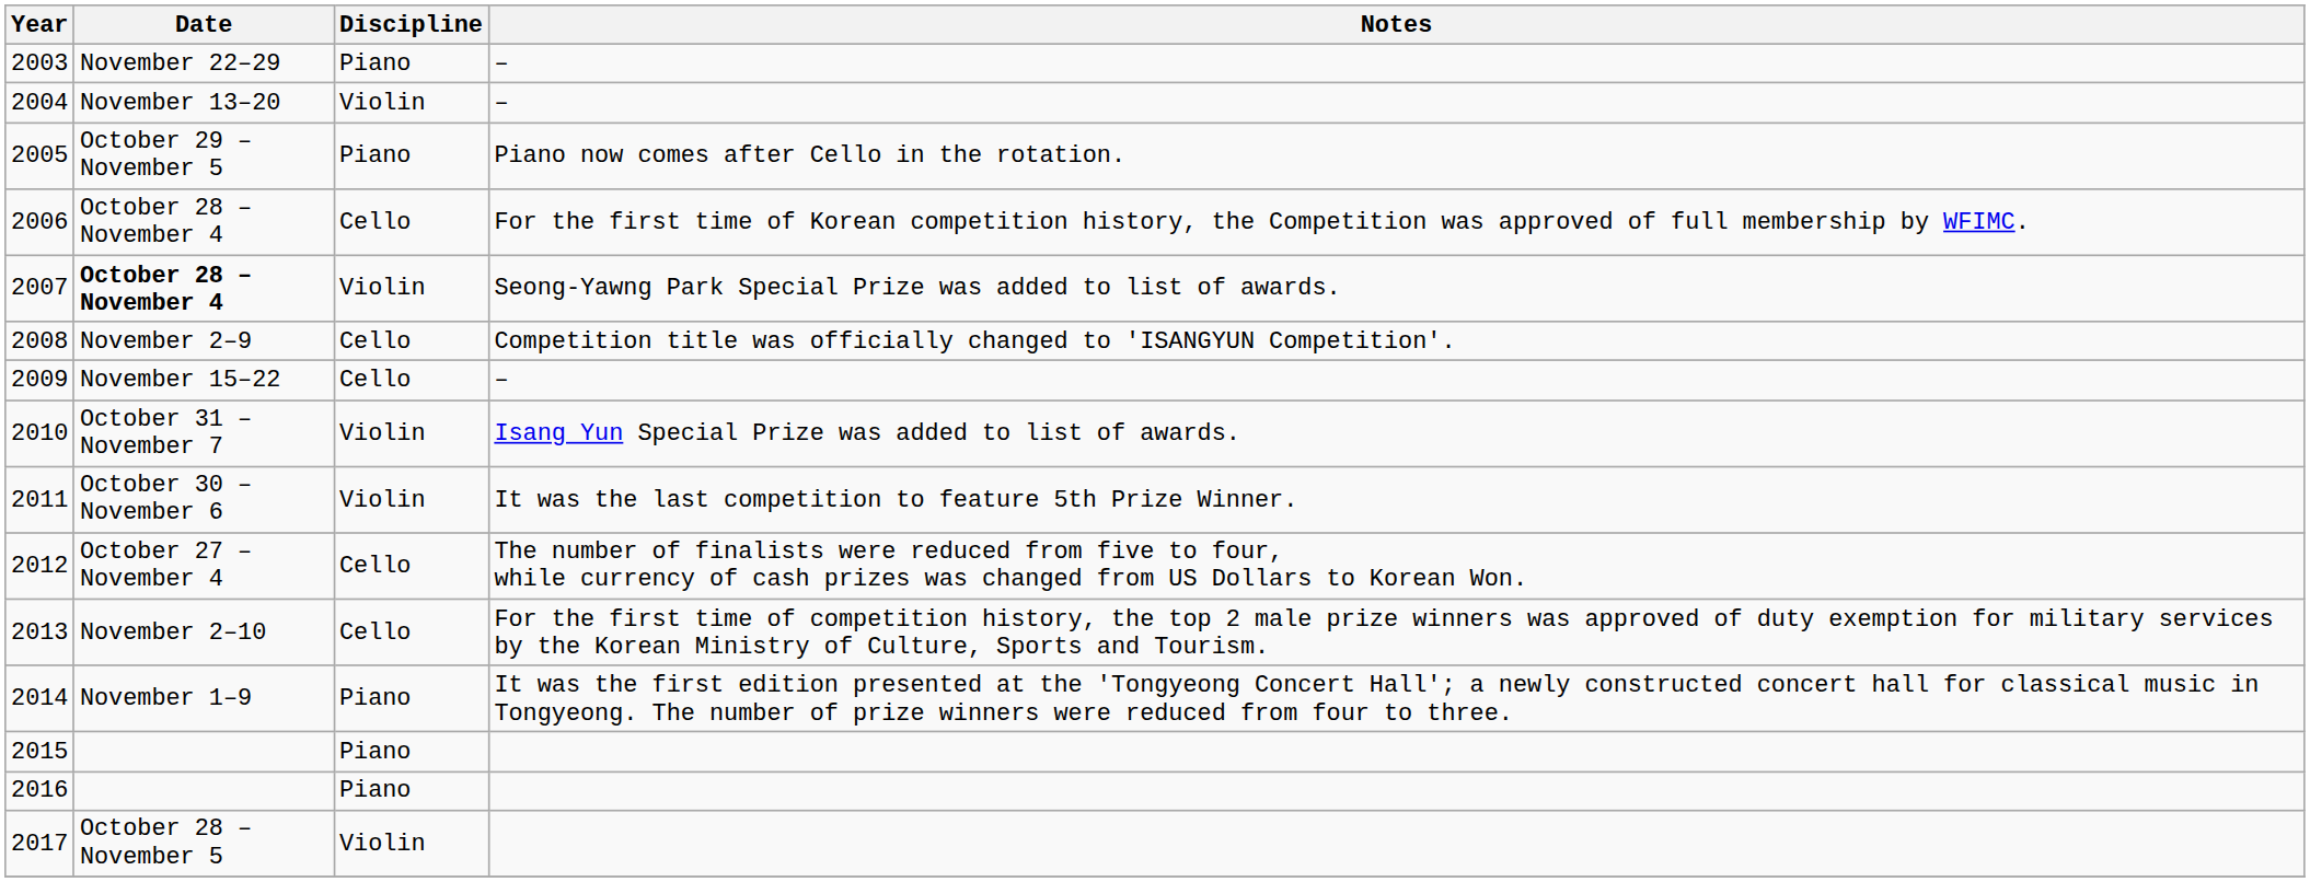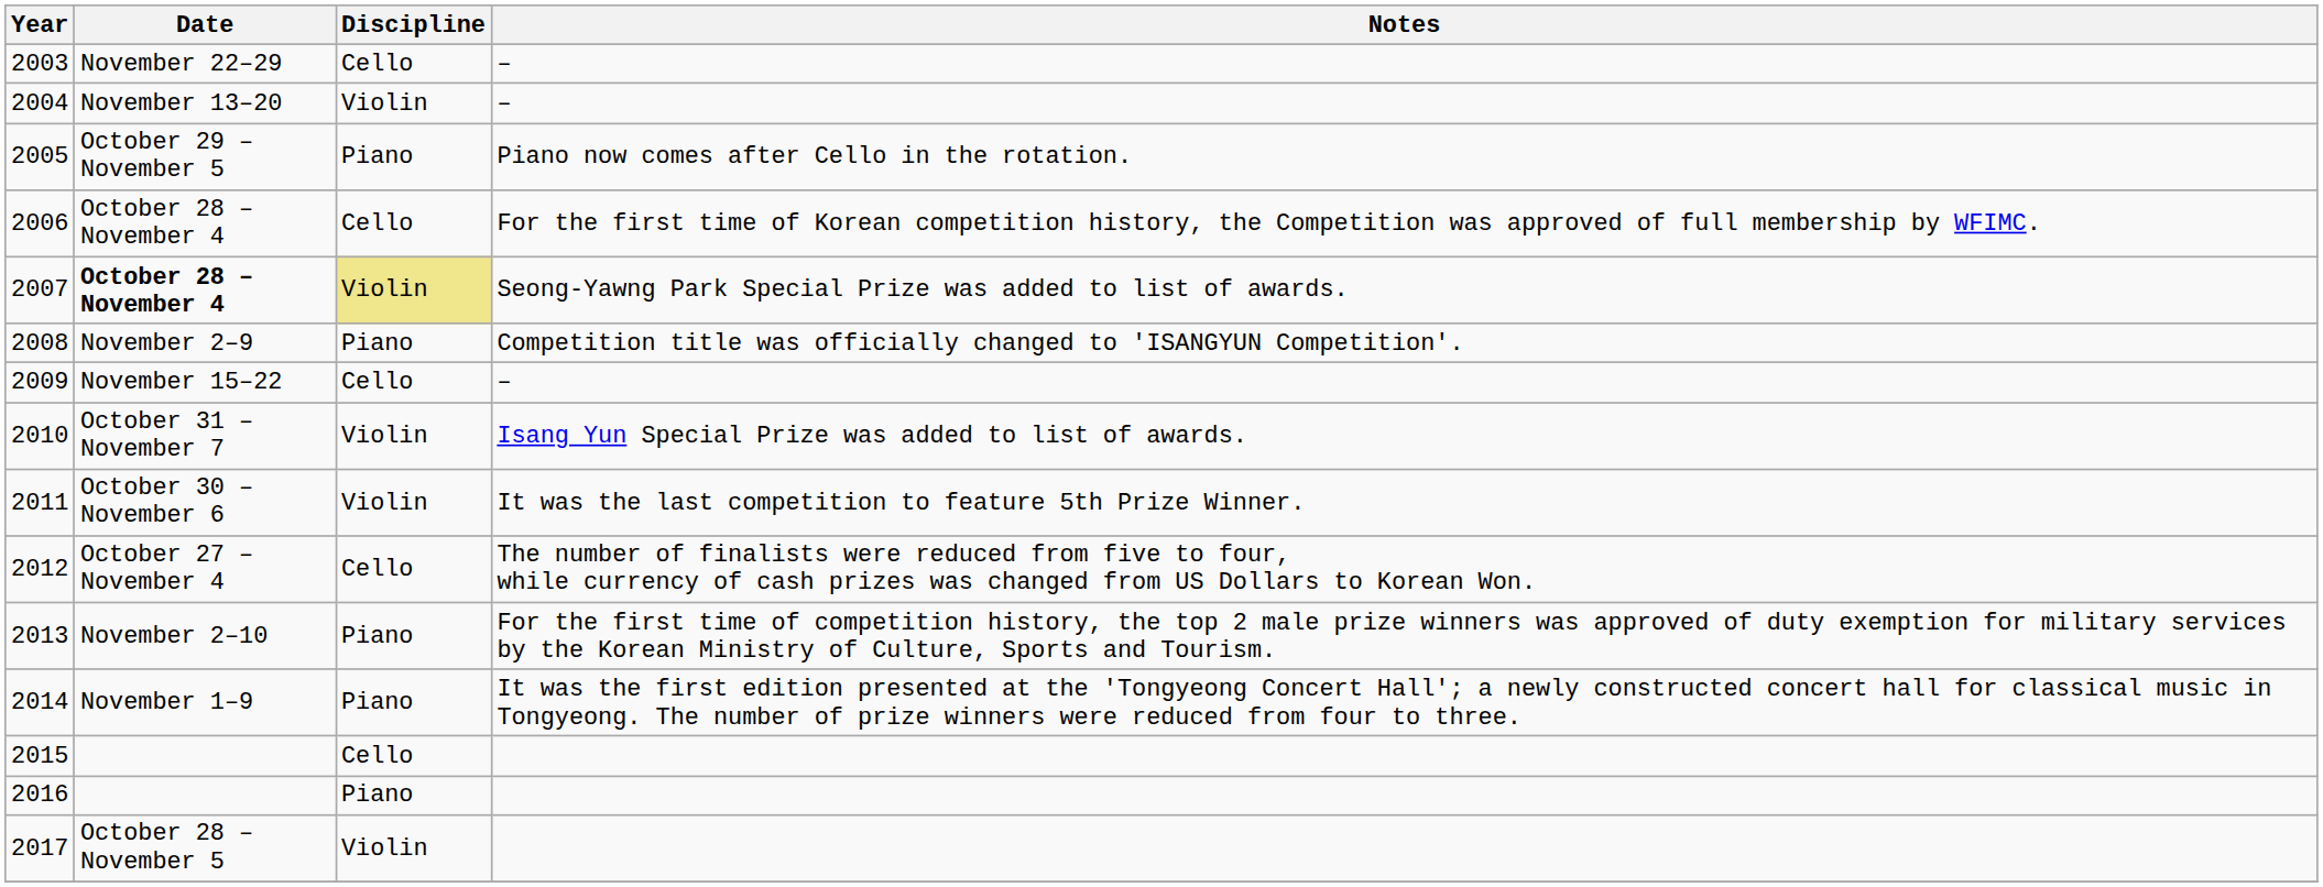2003 | Discipline: Piano -> Cello
2007 | Discipline: no background -> khaki background
2008 | Discipline: Cello -> Piano
2013 | Discipline: Cello -> Piano
2015 | Discipline: Piano -> Cello
